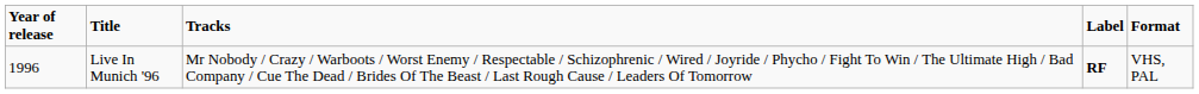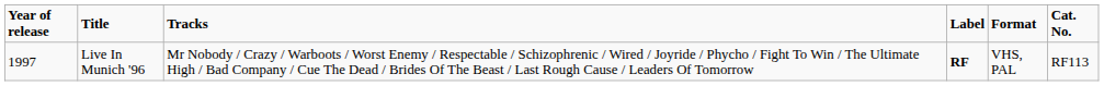+ column: Cat. No. | RF113
Live In Munich '96 | Year of release: 1996 -> 1997
